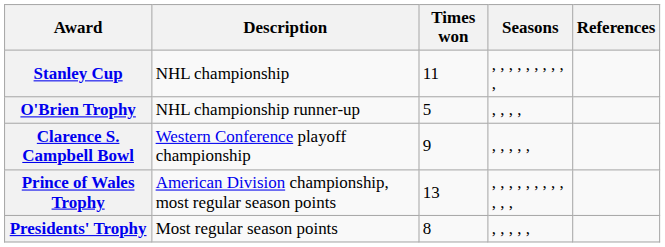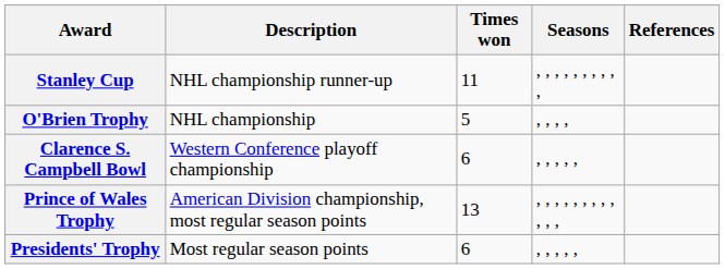Stanley Cup | Description: NHL championship -> NHL championship runner-up
O'Brien Trophy | Description: NHL championship runner-up -> NHL championship
Clarence S. Campbell Bowl | Times won: 9 -> 6
Presidents' Trophy | Times won: 8 -> 6
